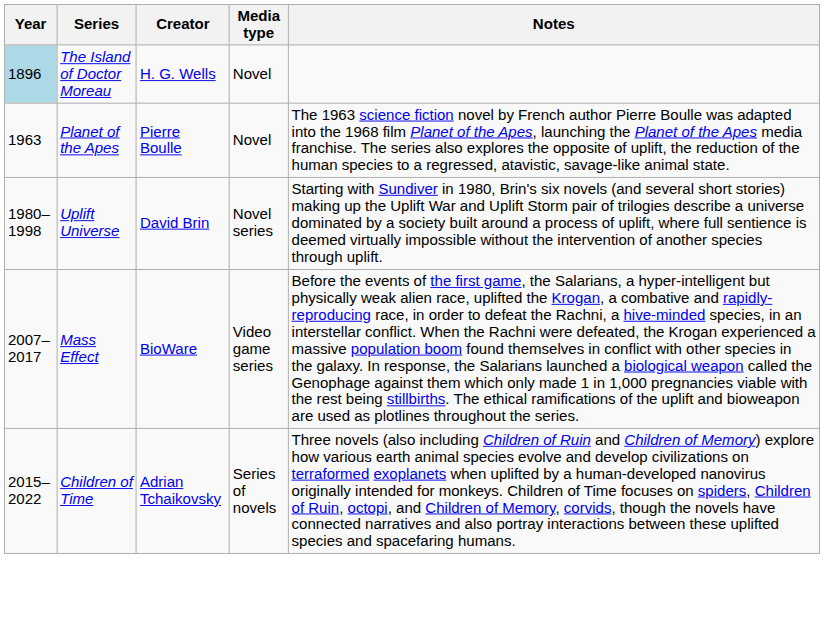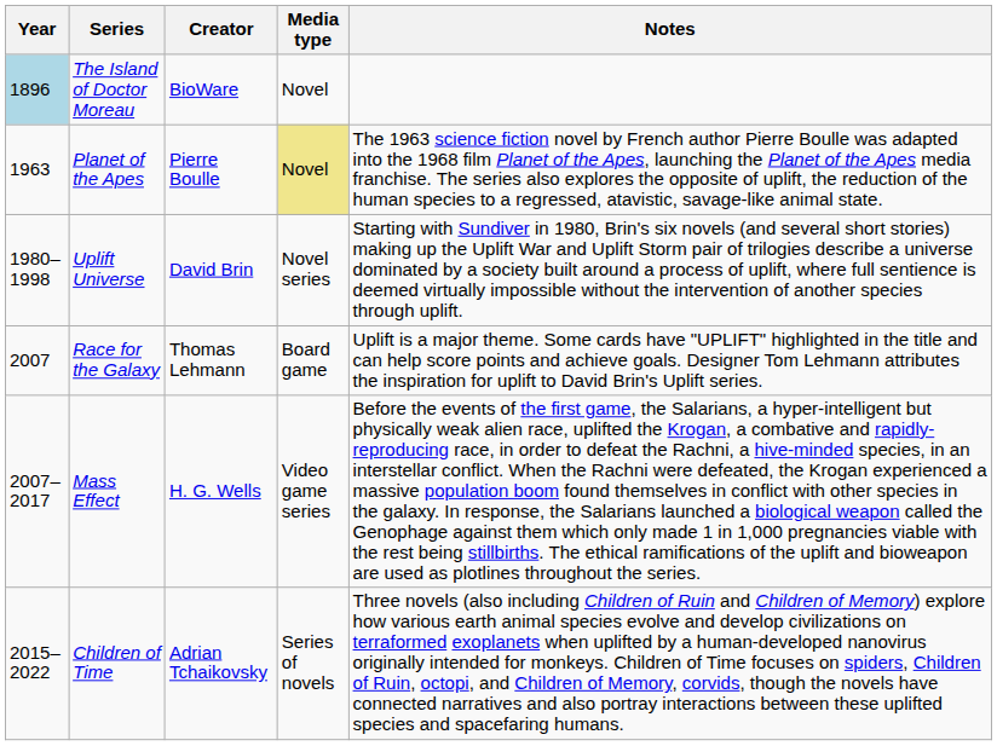The Island of Doctor Moreau | Creator: H. G. Wells -> BioWare
Planet of the Apes | Media type: no background -> khaki background
+ row: 2007 | Race for the Galaxy | Thomas Lehmann | Board game | Uplift is a major theme. Some cards have "UPLIFT" highlighted in the title and can help score points and achieve goals. Designer Tom Lehmann attributes the inspiration for uplift to David Brin's Uplift series.
Mass Effect | Creator: BioWare -> H. G. Wells
